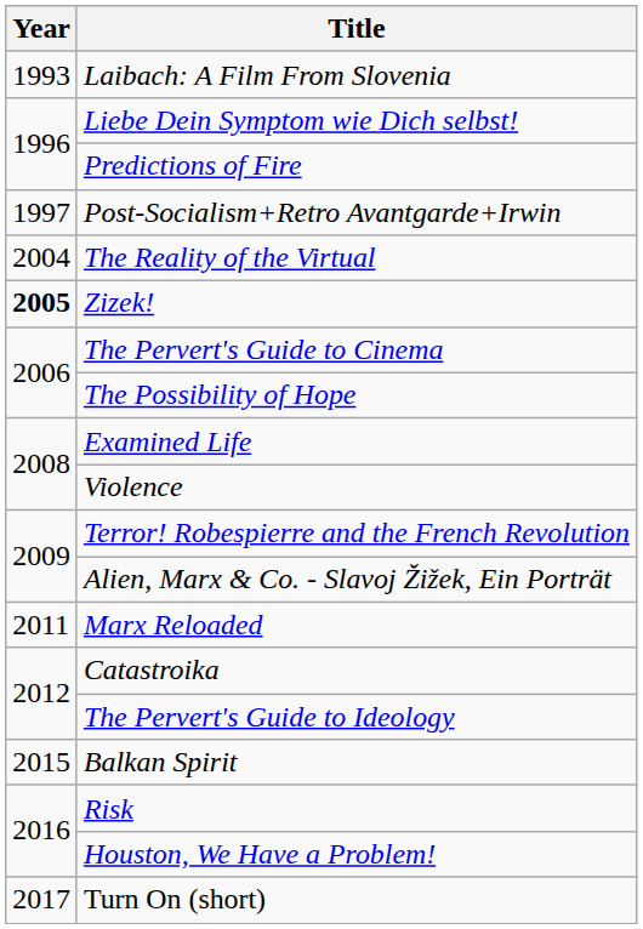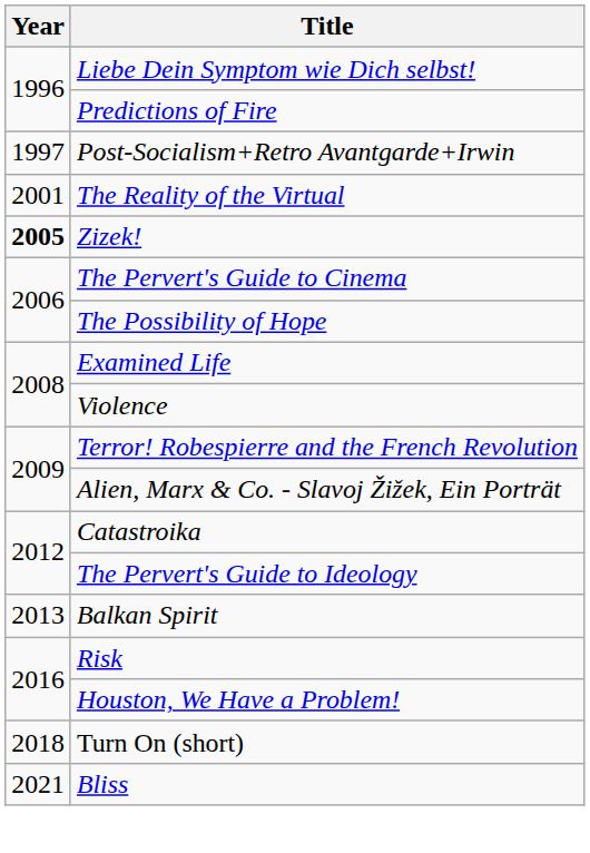- row: 1993 | Laibach: A Film From Slovenia
The Reality of the Virtual | Year: 2004 -> 2001
- row: 2011 | Marx Reloaded
Balkan Spirit | Year: 2015 -> 2013
Turn On (short) | Year: 2017 -> 2018
+ row: 2021 | Bliss
